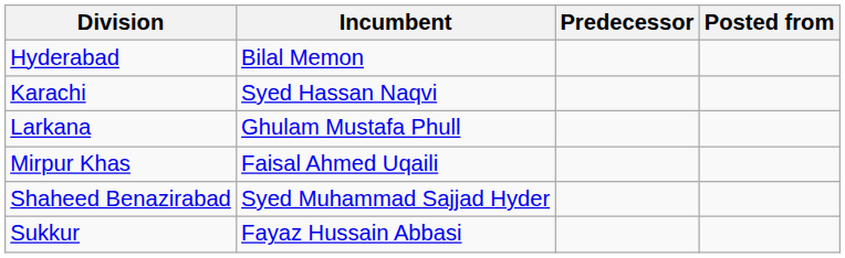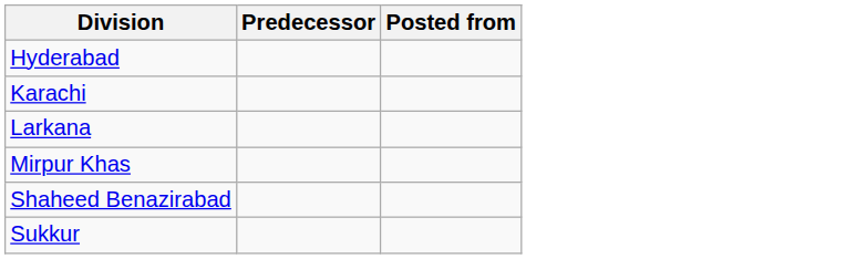- column: Incumbent | Bilal Memon | Syed Hassan Naqvi | Ghulam Mustafa Phull | Faisal Ahmed Uqaili | Syed Muhammad Sajjad Hyder | Fayaz Hussain Abbasi
